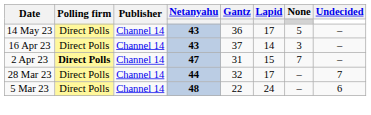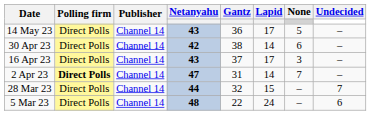+ row: 30 Apr 23 | Direct Polls | Channel 14 | 42 | 38 | 14 | 6 | –
16 Apr 23 | Lapid: 14 -> 17
2 Apr 23 | Lapid: 15 -> 14
28 Mar 23 | Lapid: 17 -> 15
